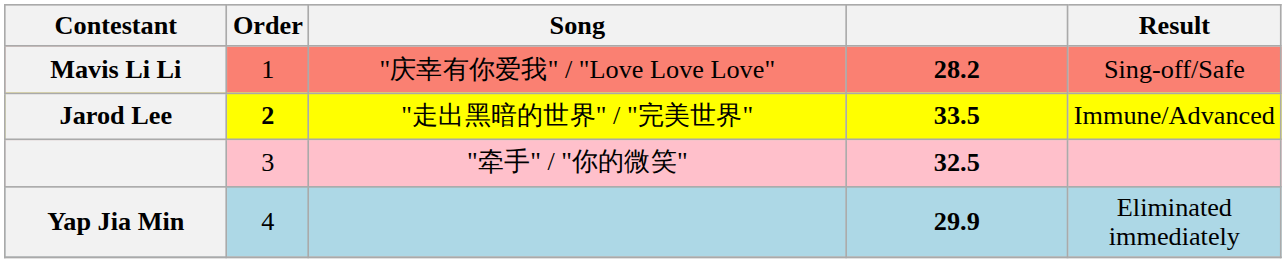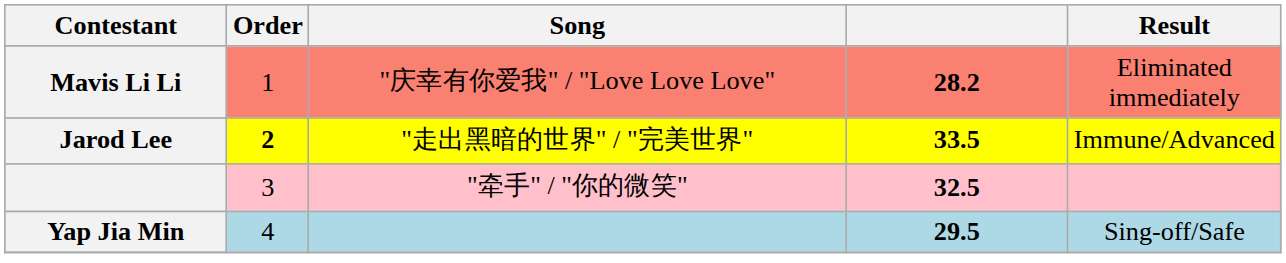Mavis Li Li | Result: Sing-off/Safe -> Eliminated immediately
Yap Jia Min | column 4: 29.9 -> 29.5
Yap Jia Min | Result: Eliminated immediately -> Sing-off/Safe
